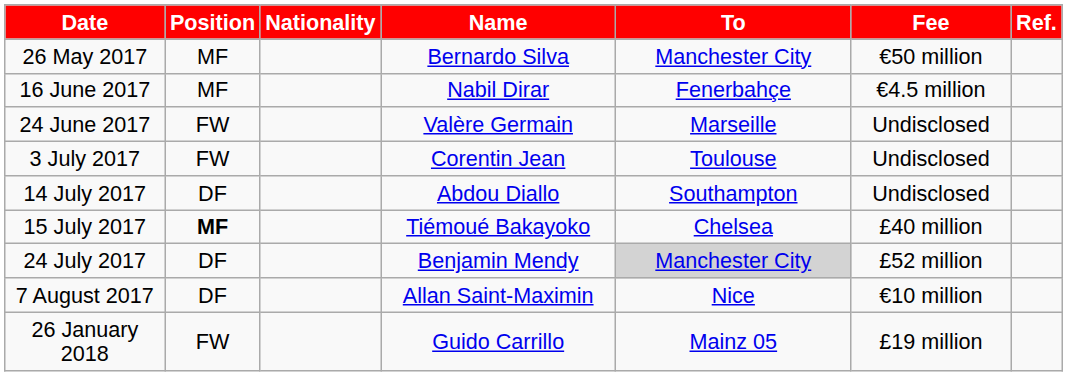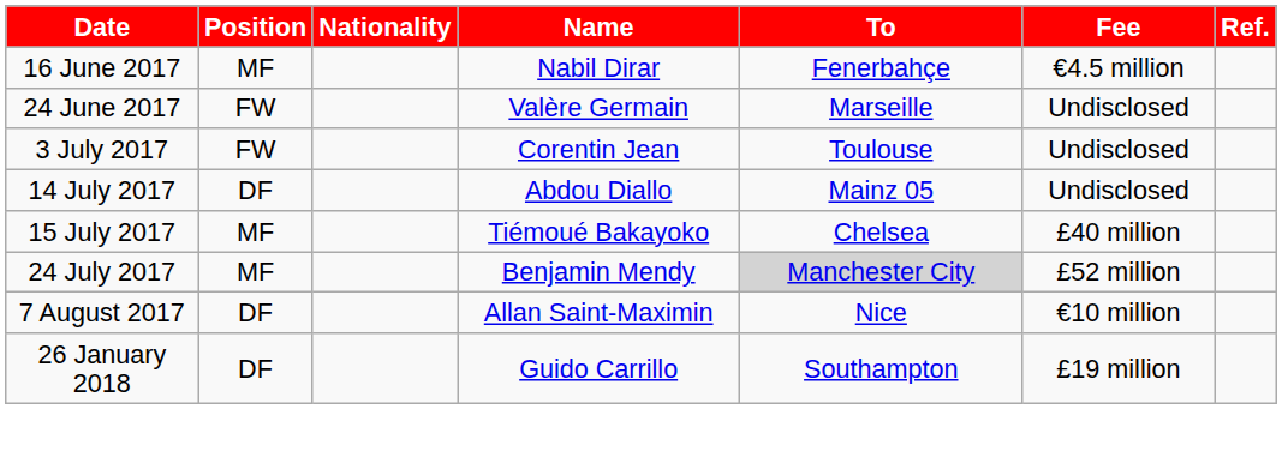- row: 26 May 2017 | MF | Bernardo Silva | Manchester City | €50 million
14 July 2017 | To: Southampton -> Mainz 05
15 July 2017 | Position: bold -> normal
24 July 2017 | Position: DF -> MF
26 January 2018 | Position: FW -> DF
26 January 2018 | To: Mainz 05 -> Southampton
